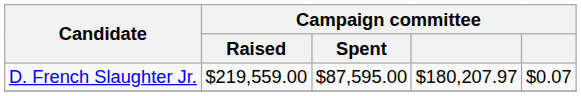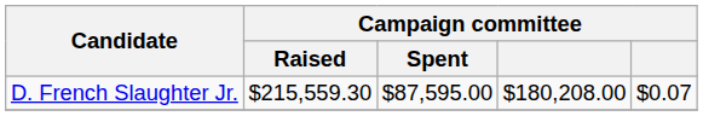D. French Slaughter Jr. | Campaign committee / Raised: $219,559.00 -> $215,559.30
D. French Slaughter Jr. | column 4: $180,207.97 -> $180,208.00
